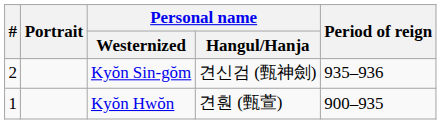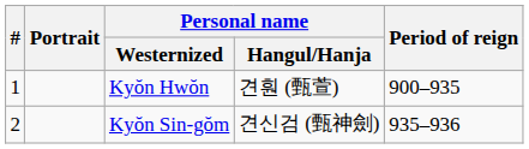rows swapped: Kyŏn Hwŏn <-> Kyŏn Sin-gŏm
